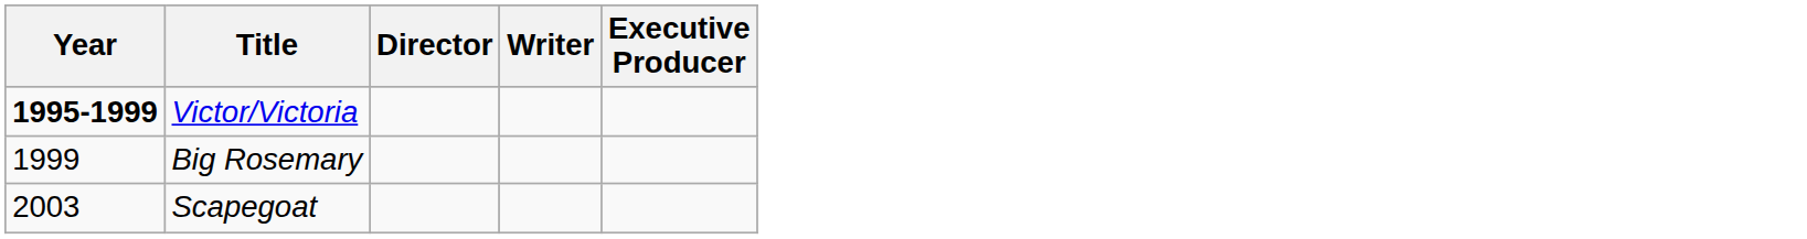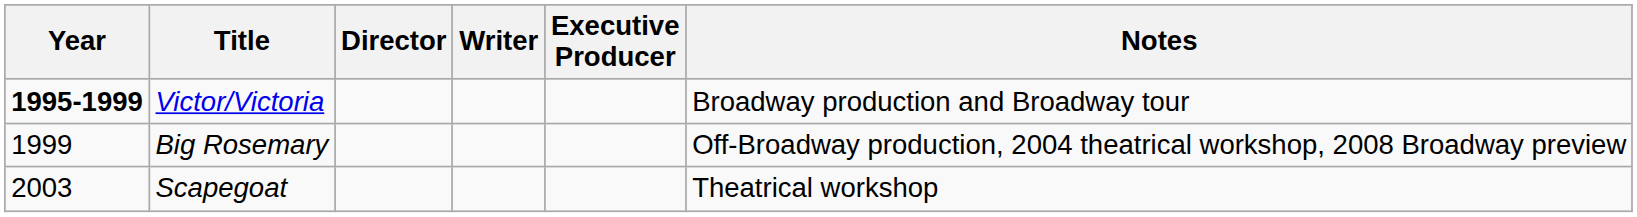+ column: Notes | Broadway production and Broadway tour | Off-Broadway production, 2004 theatrical workshop, 2008 Broadway preview | Theatrical workshop
